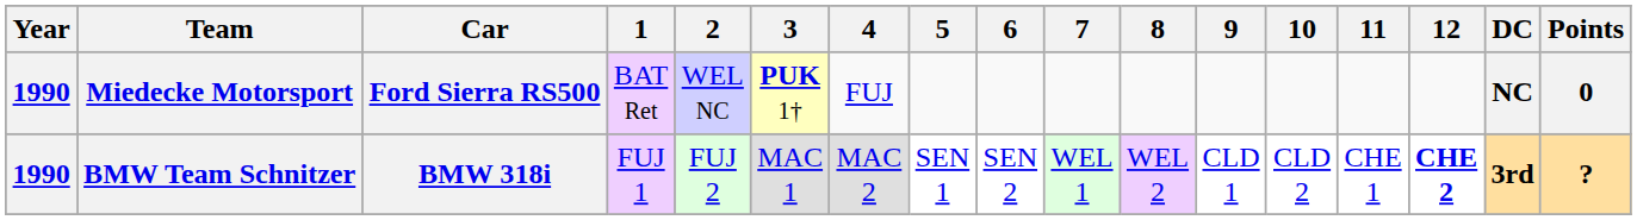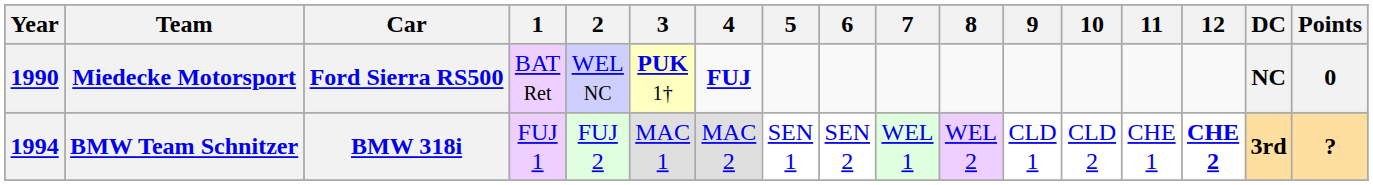Miedecke Motorsport | 4: normal -> bold
BMW Team Schnitzer | Year: 1990 -> 1994
